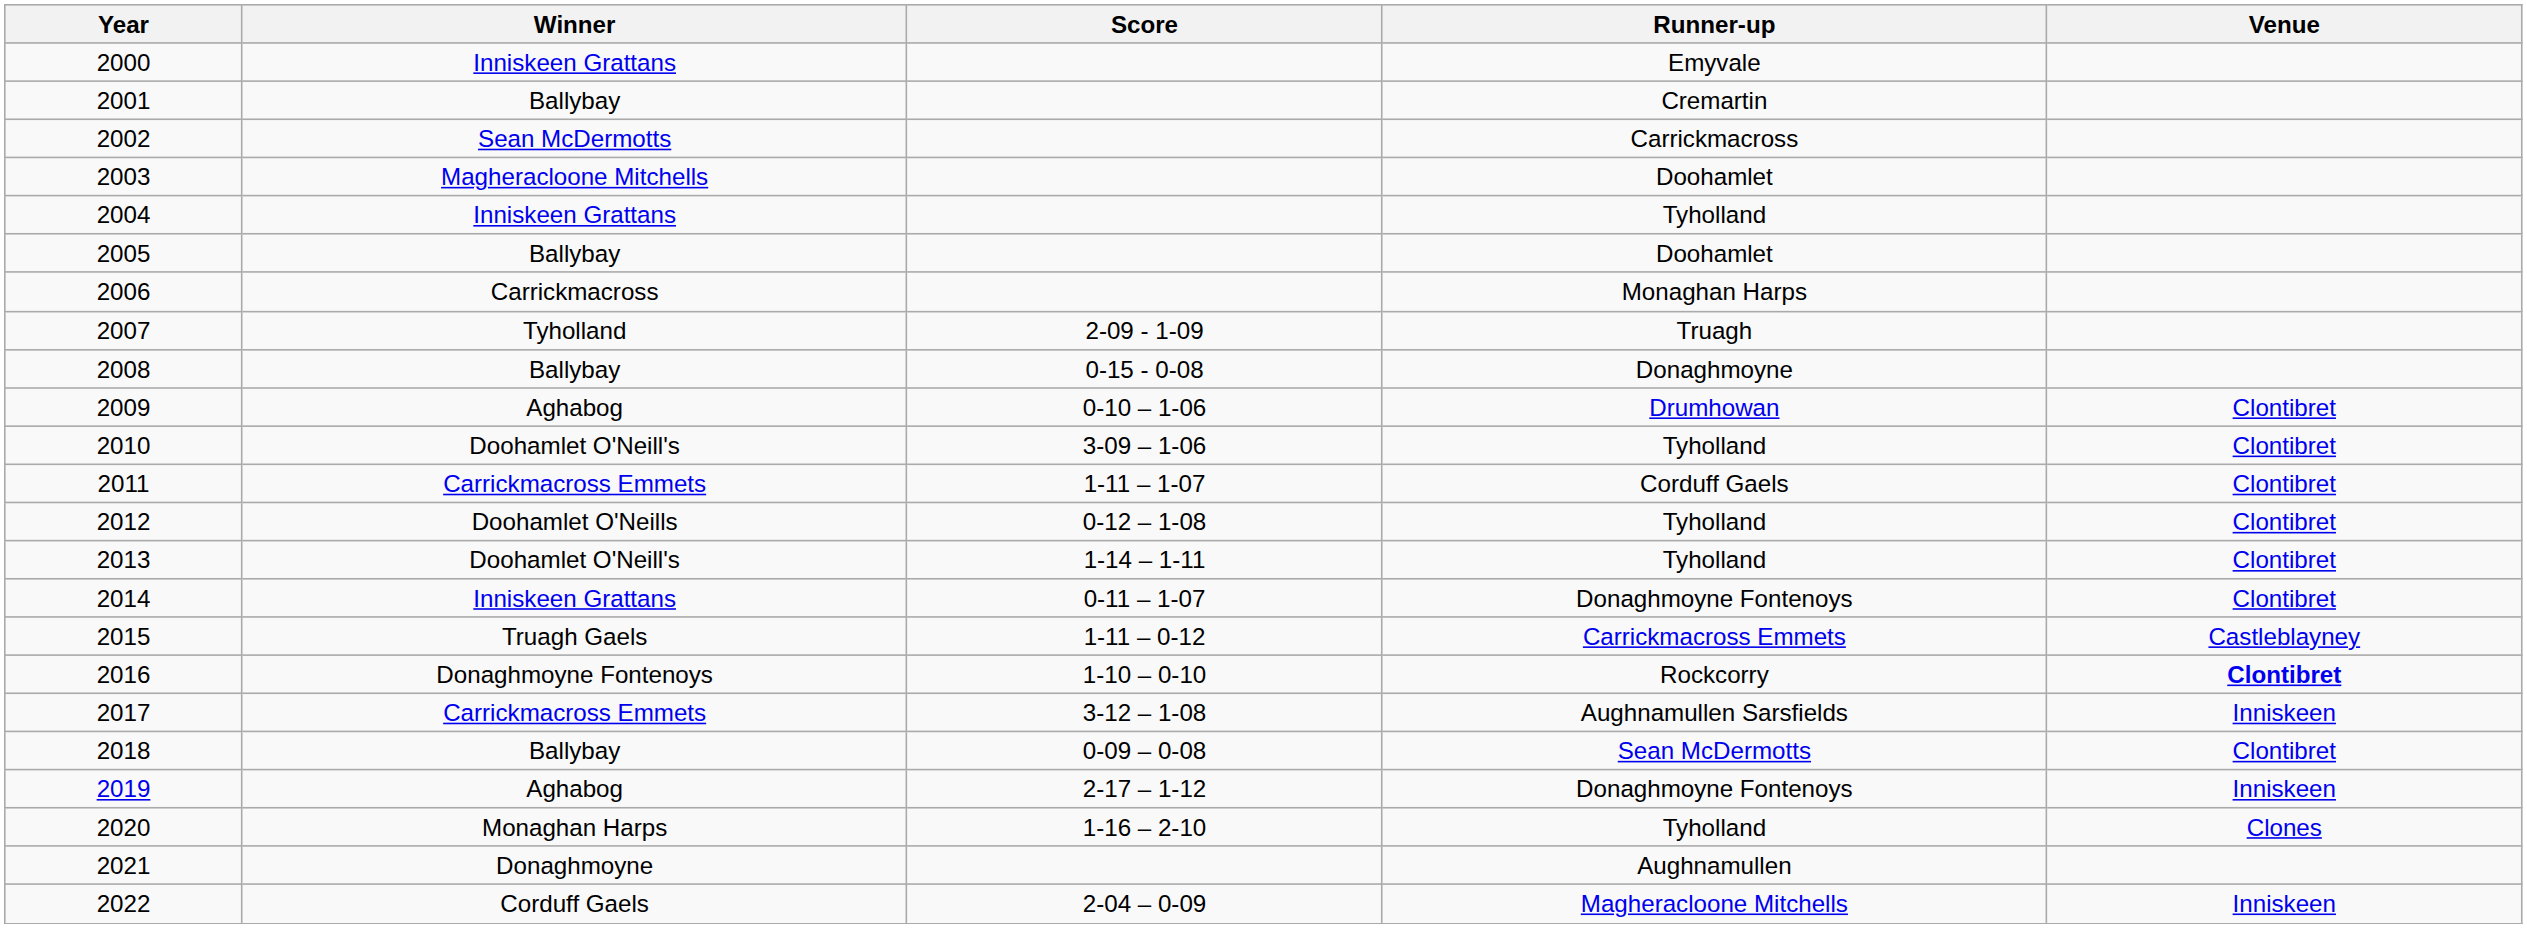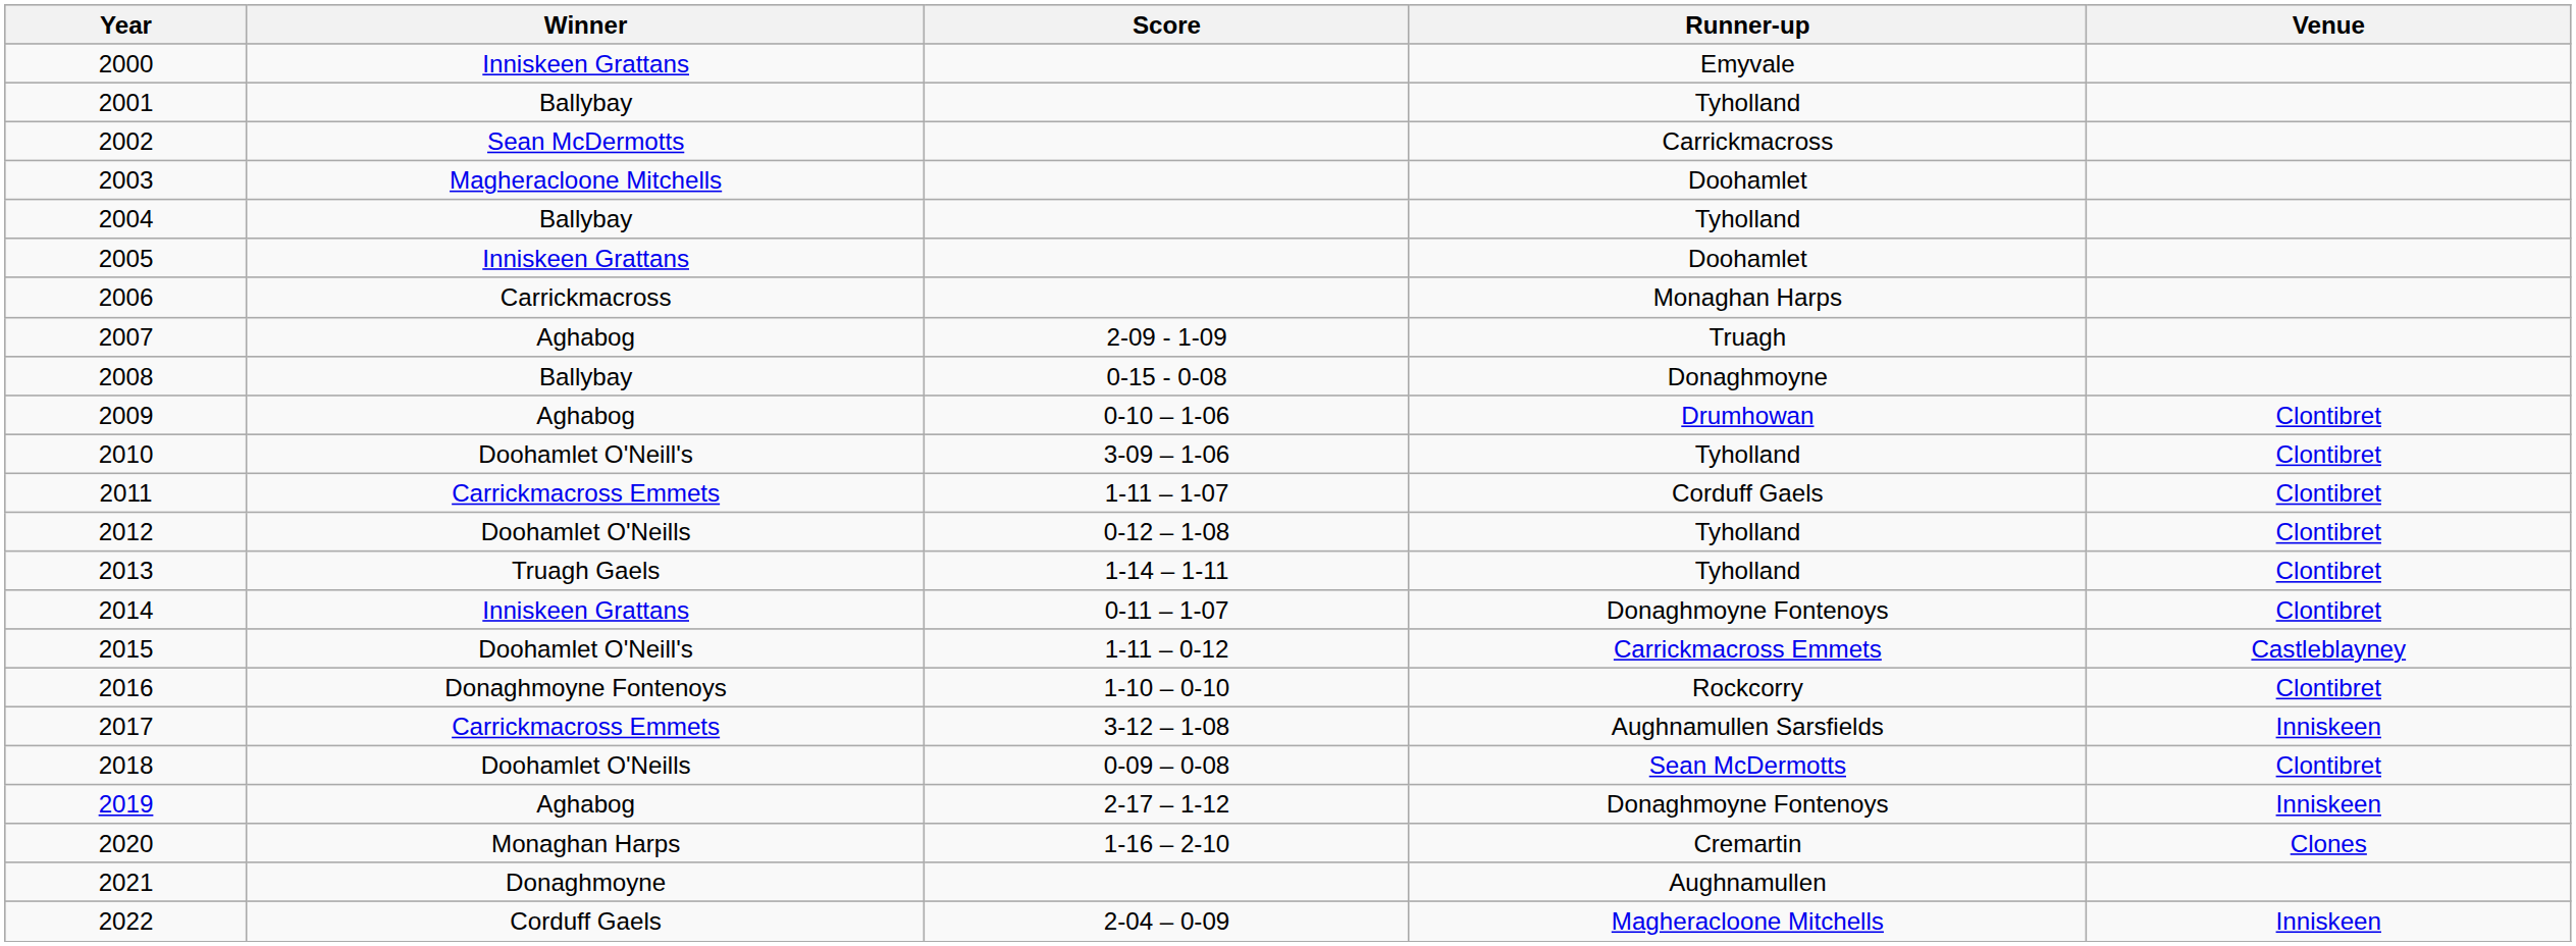2001 | Runner-up: Cremartin -> Tyholland
2004 | Winner: Inniskeen Grattans -> Ballybay
2005 | Winner: Ballybay -> Inniskeen Grattans
2007 | Winner: Tyholland -> Aghabog
2013 | Winner: Doohamlet O'Neill's -> Truagh Gaels
2015 | Winner: Truagh Gaels -> Doohamlet O'Neill's
2016 | Venue: bold -> normal
2018 | Winner: Ballybay -> Doohamlet O'Neills
2020 | Runner-up: Tyholland -> Cremartin
